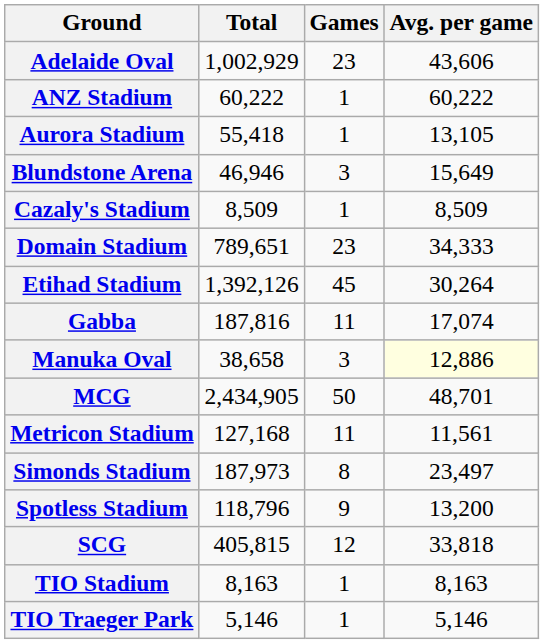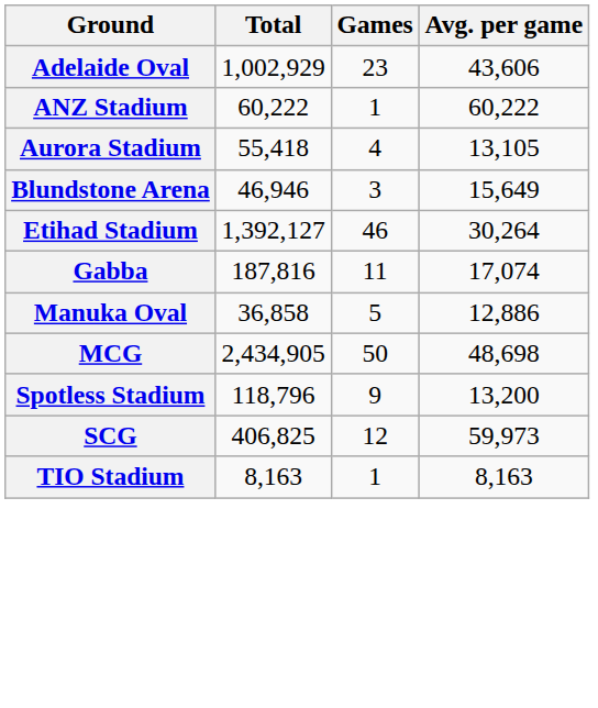Aurora Stadium | Games: 1 -> 4
- row: Cazaly's Stadium | 8,509 | 1 | 8,509
- row: Domain Stadium | 789,651 | 23 | 34,333
Etihad Stadium | Total: 1,392,126 -> 1,392,127
Etihad Stadium | Games: 45 -> 46
Manuka Oval | Total: 38,658 -> 36,858
Manuka Oval | Games: 3 -> 5
Manuka Oval | Avg. per game: lightyellow background -> no background
MCG | Avg. per game: 48,701 -> 48,698
- row: Metricon Stadium | 127,168 | 11 | 11,561
- row: Simonds Stadium | 187,973 | 8 | 23,497
SCG | Total: 405,815 -> 406,825
SCG | Avg. per game: 33,818 -> 59,973
- row: TIO Traeger Park | 5,146 | 1 | 5,146
